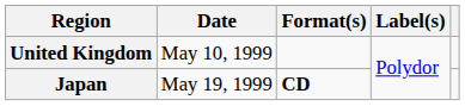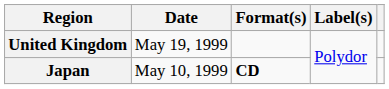United Kingdom | Date: May 10, 1999 -> May 19, 1999
Japan | Date: May 19, 1999 -> May 10, 1999
